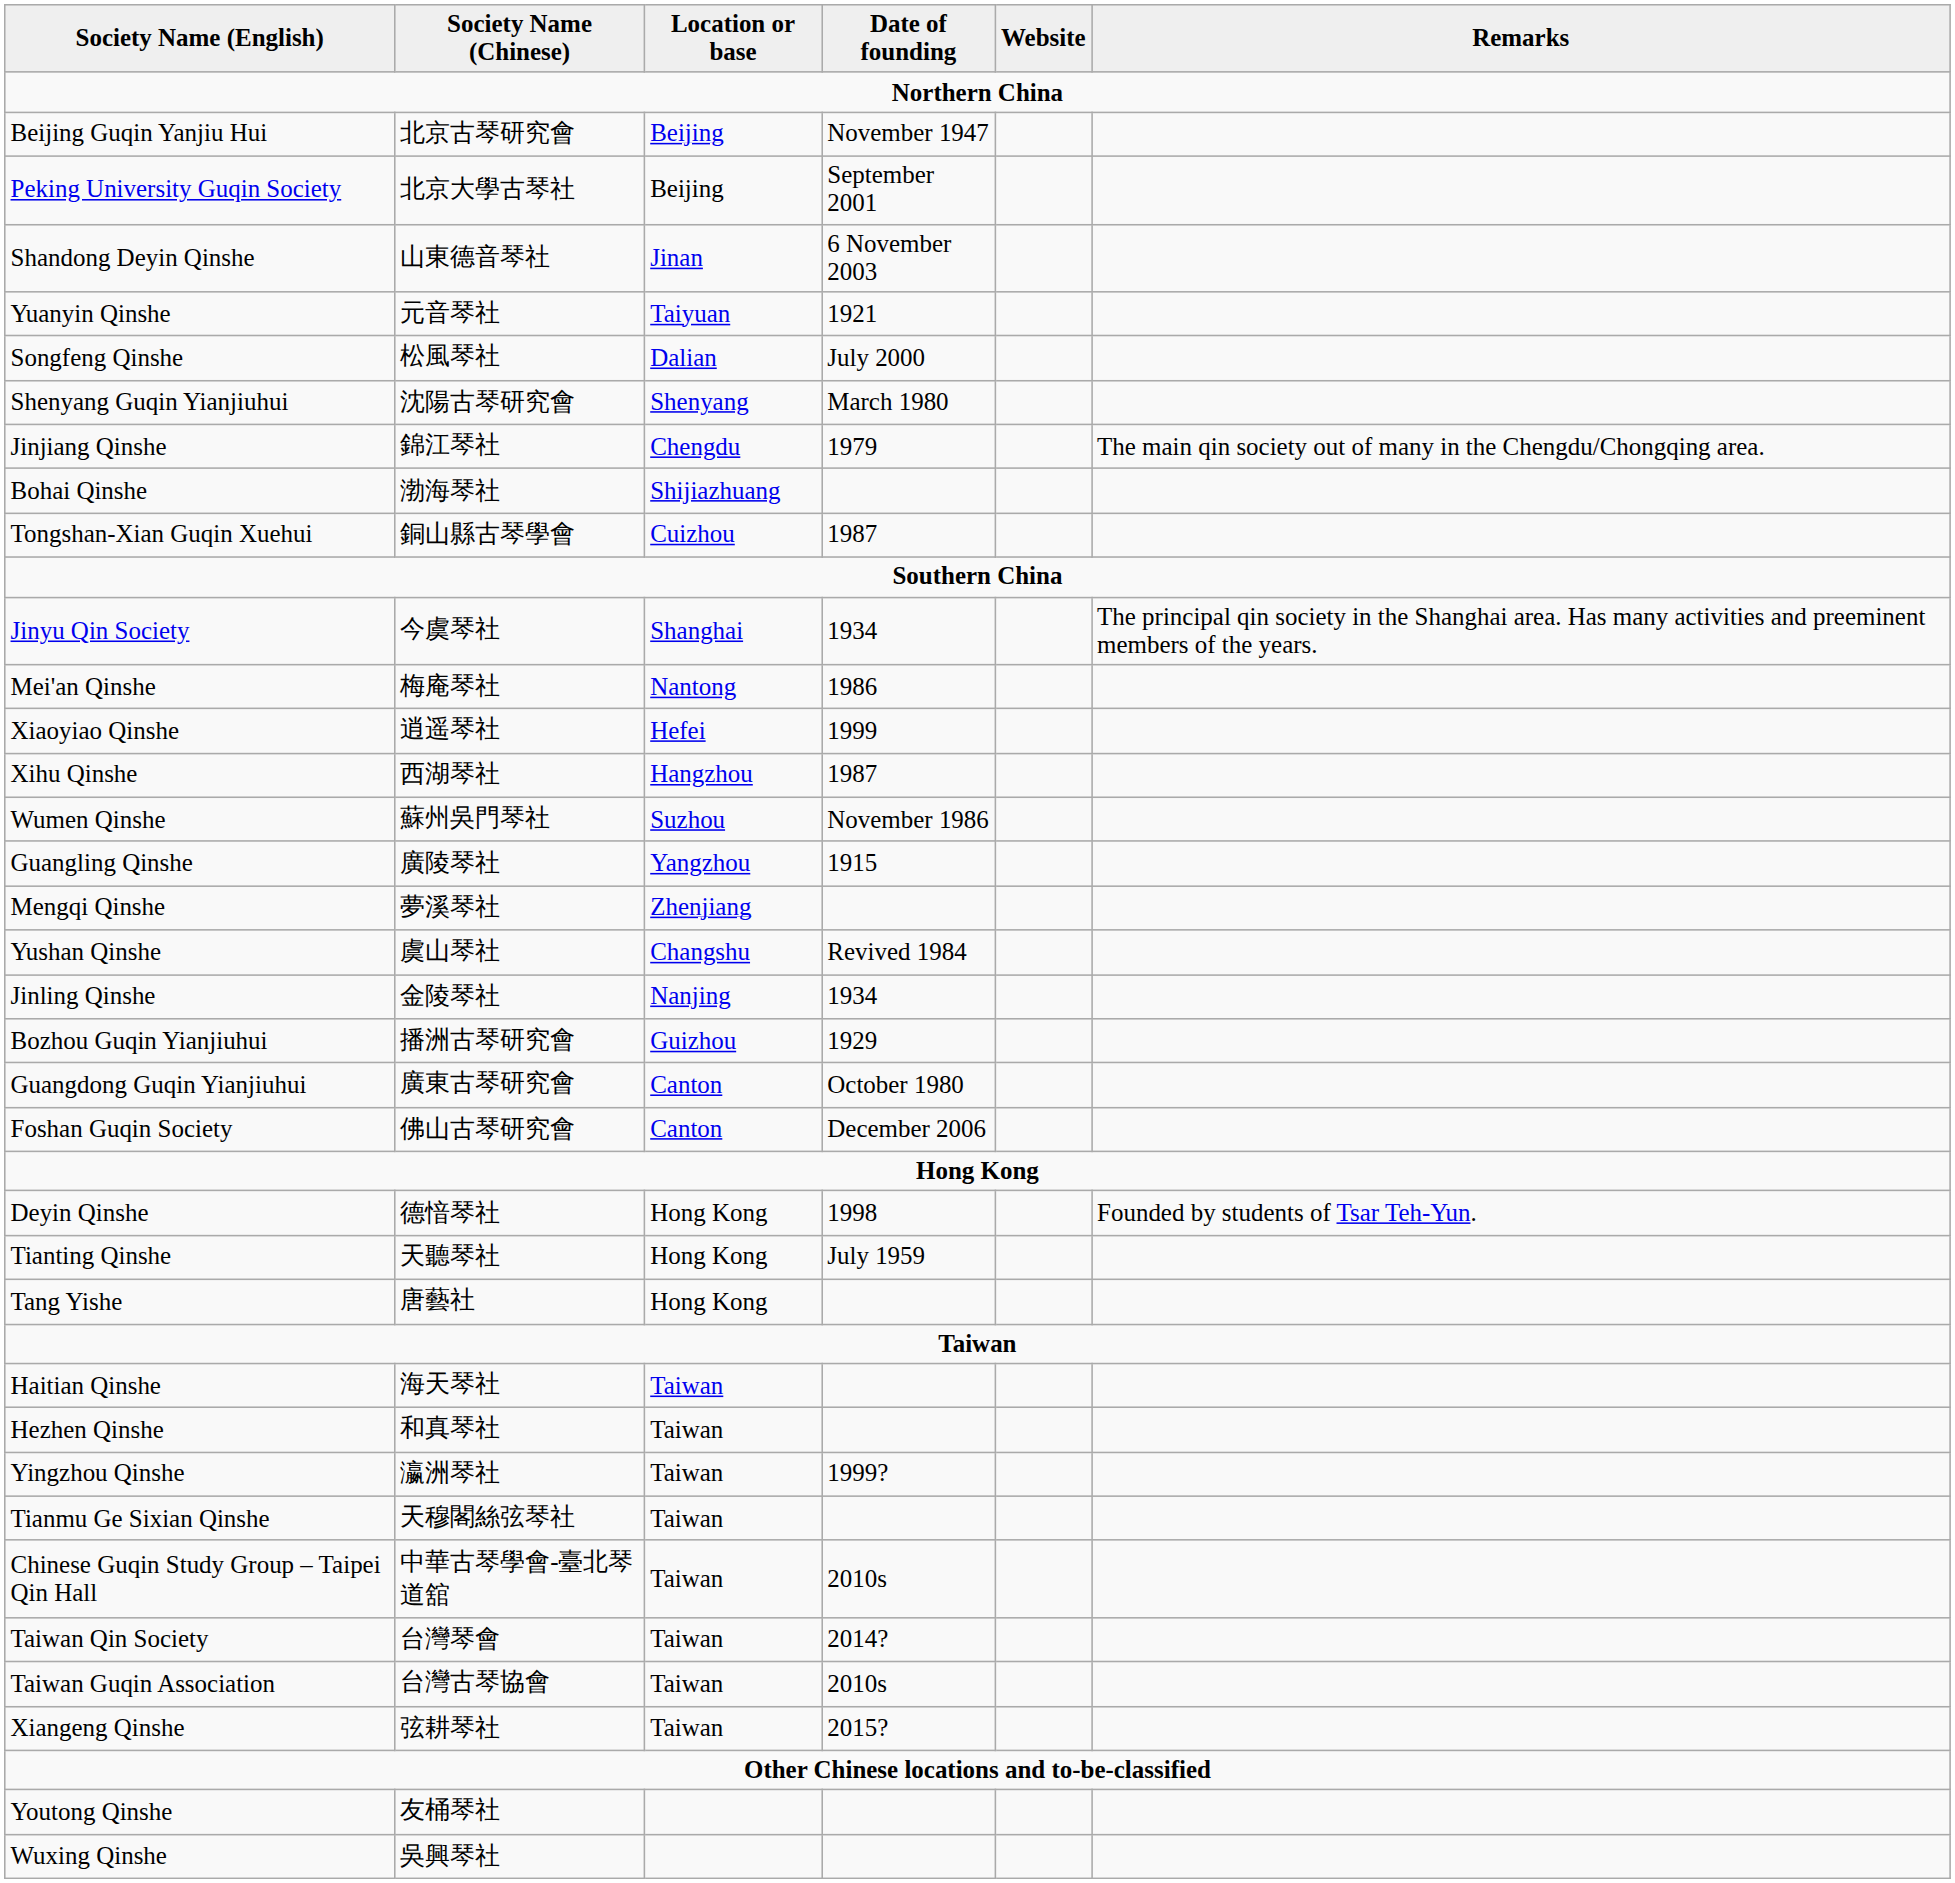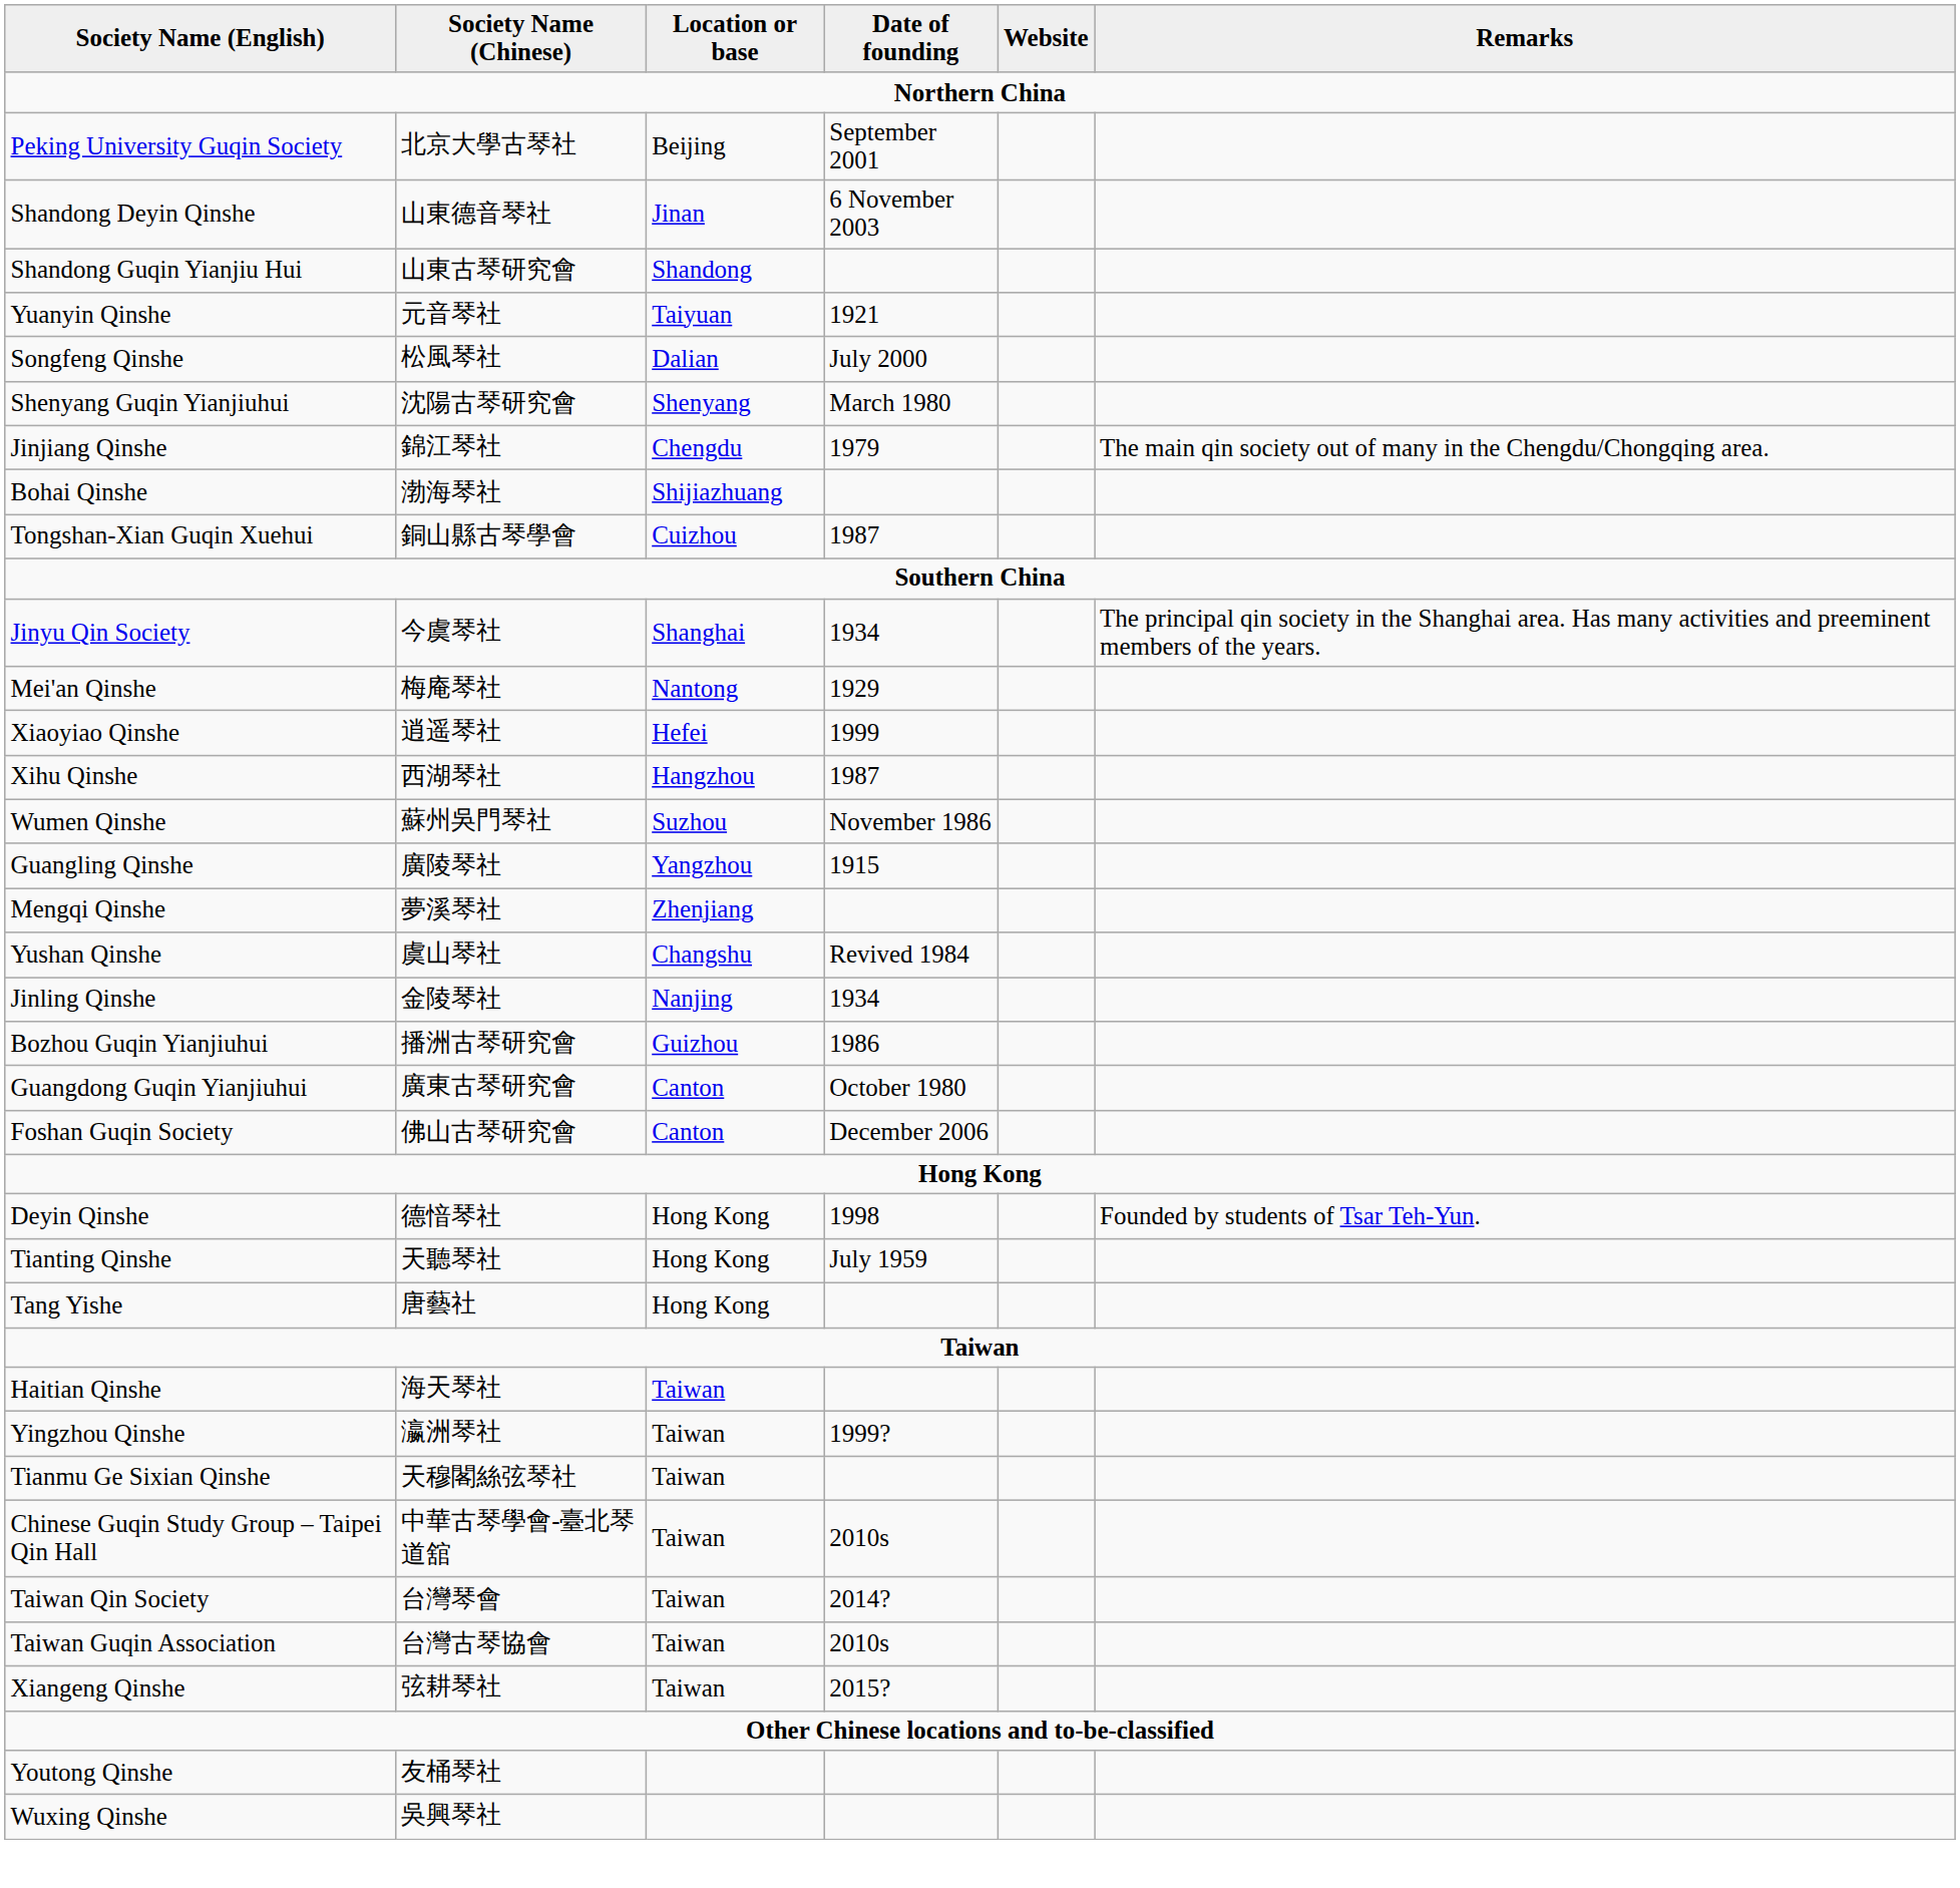- row: Beijing Guqin Yanjiu Hui | 北京古琴研究會 | Beijing | November 1947
+ row: Shandong Guqin Yianjiu Hui | 山東古琴研究會 | Shandong
Mei'an Qinshe | Date of founding: 1986 -> 1929
Bozhou Guqin Yianjiuhui | Date of founding: 1929 -> 1986
- row: Hezhen Qinshe | 和真琴社 | Taiwan
